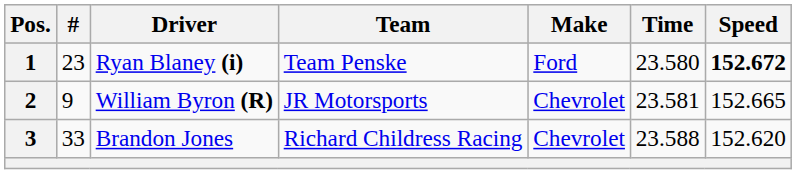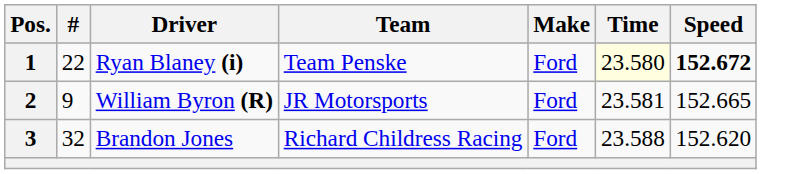1 | #: 23 -> 22
1 | Time: no background -> lightyellow background
2 | Make: Chevrolet -> Ford
3 | #: 33 -> 32
3 | Make: Chevrolet -> Ford
